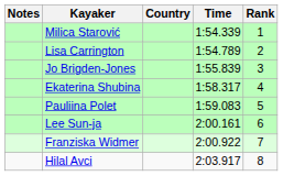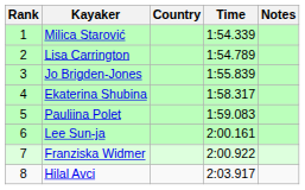columns swapped: Rank <-> Notes
